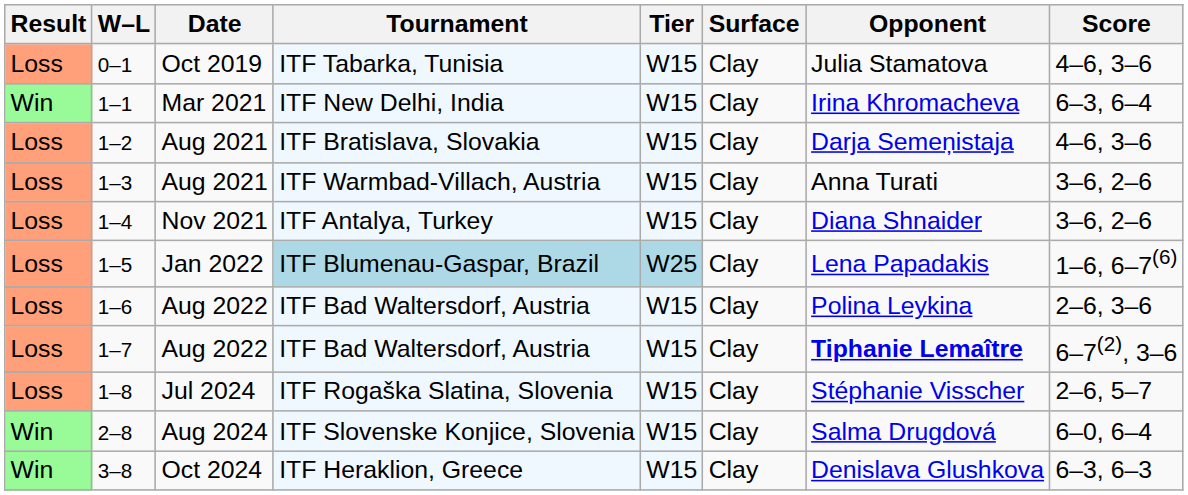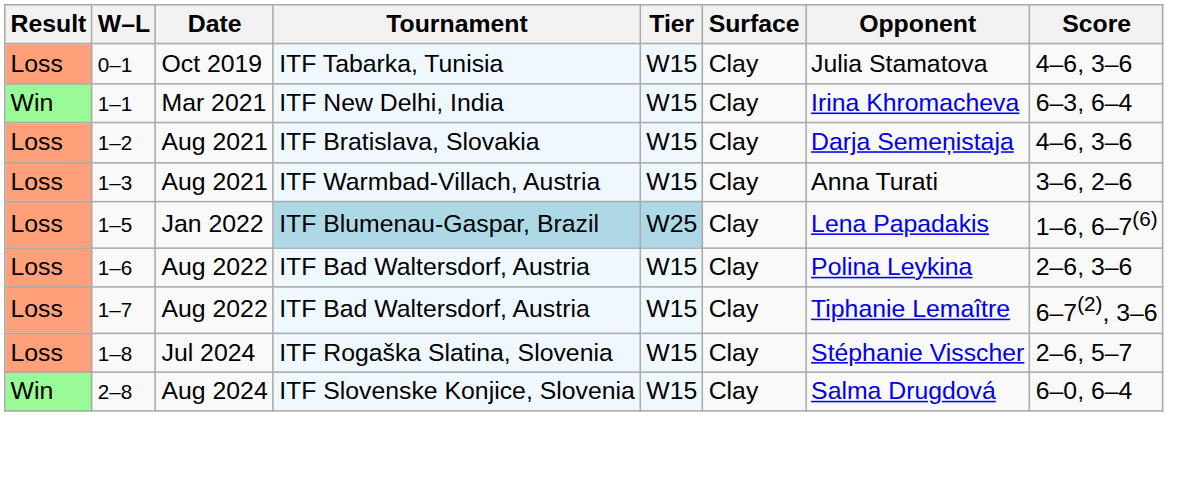- row: Loss | 1–4 | Nov 2021 | ITF Antalya, Turkey | W15 | Clay | Diana Shnaider | 3–6, 2–6
1–7 / ITF Bad Waltersdorf, Austria | Opponent: bold -> normal
- row: Win | 3–8 | Oct 2024 | ITF Heraklion, Greece | W15 | Clay | Denislava Glushkova | 6–3, 6–3
